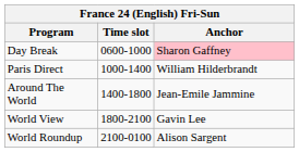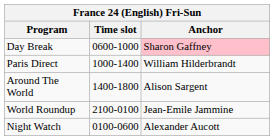Around The World | Anchor: Jean-Emile Jammine -> Alison Sargent
- row: World View | 1800-2100 | Gavin Lee
World Roundup | Anchor: Alison Sargent -> Jean-Emile Jammine
+ row: Night Watch | 0100-0600 | Alexander Aucott
